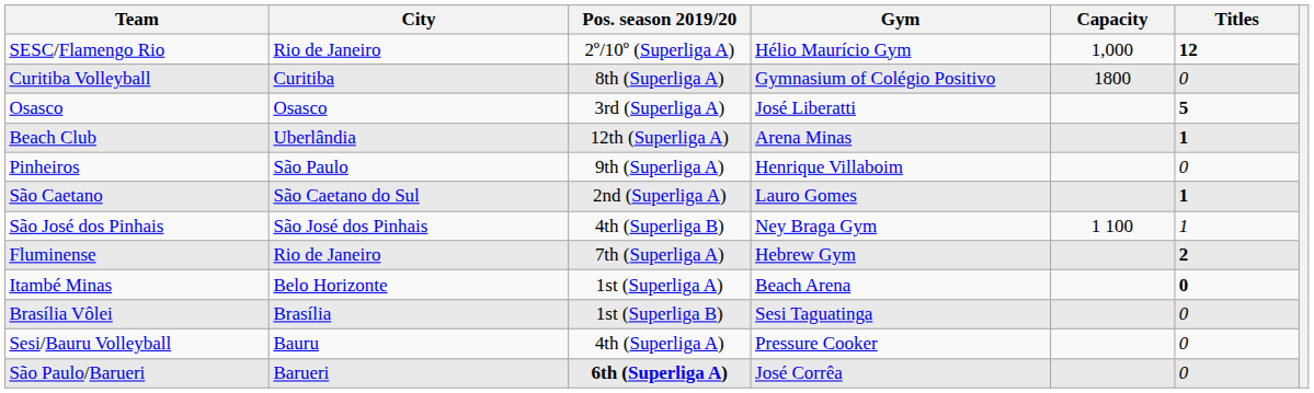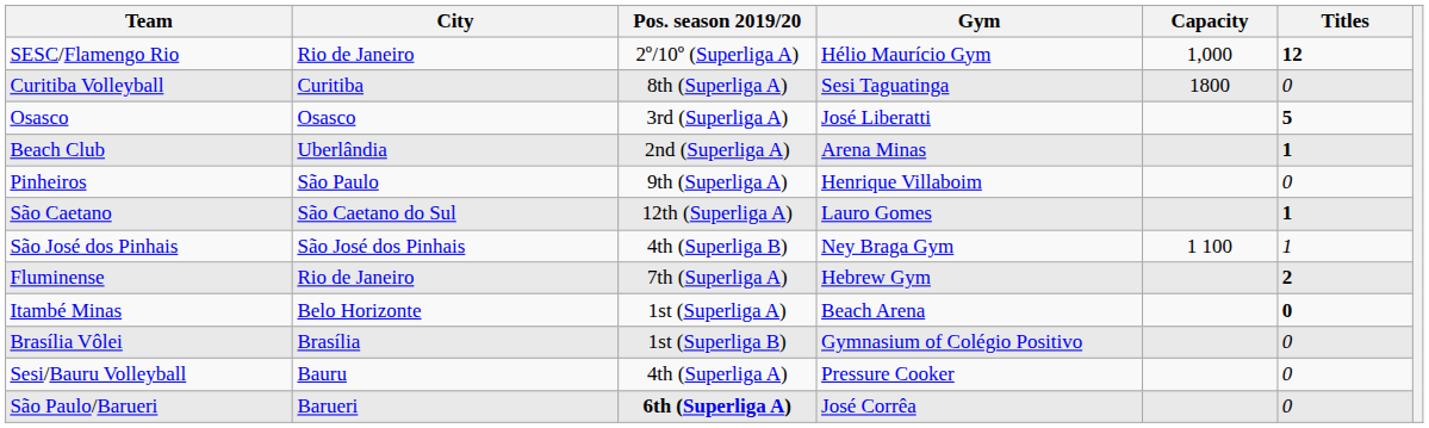Curitiba Volleyball | Gym: Gymnasium of Colégio Positivo -> Sesi Taguatinga
Beach Club | Pos. season 2019/20: 12th (Superliga A) -> 2nd (Superliga A)
São Caetano | Pos. season 2019/20: 2nd (Superliga A) -> 12th (Superliga A)
Brasília Vôlei | Gym: Sesi Taguatinga -> Gymnasium of Colégio Positivo
